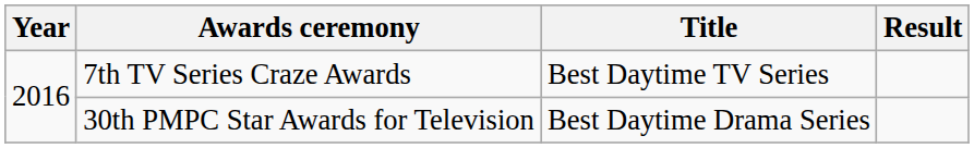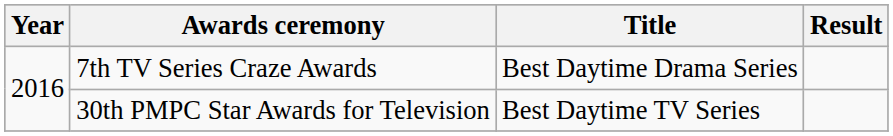7th TV Series Craze Awards | Title: Best Daytime TV Series -> Best Daytime Drama Series
30th PMPC Star Awards for Television | Title: Best Daytime Drama Series -> Best Daytime TV Series
